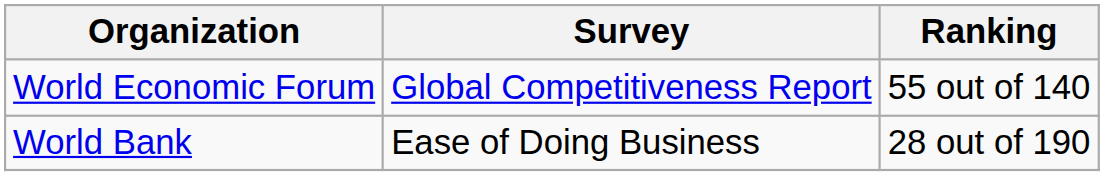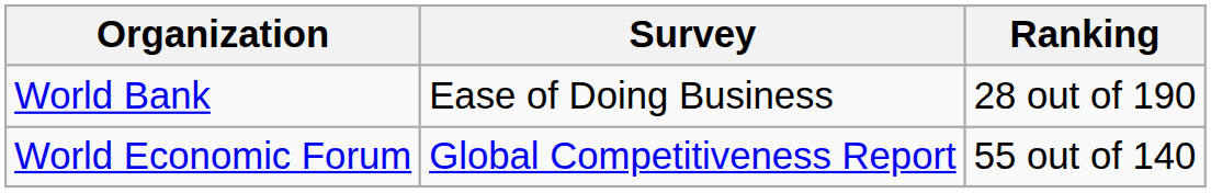rows swapped: World Economic Forum <-> World Bank
